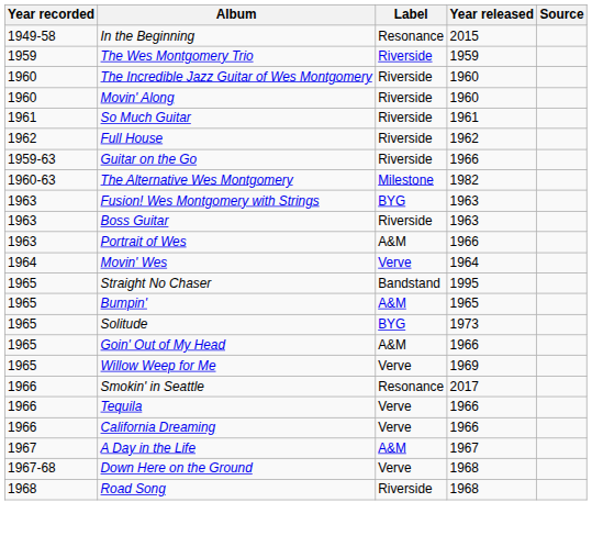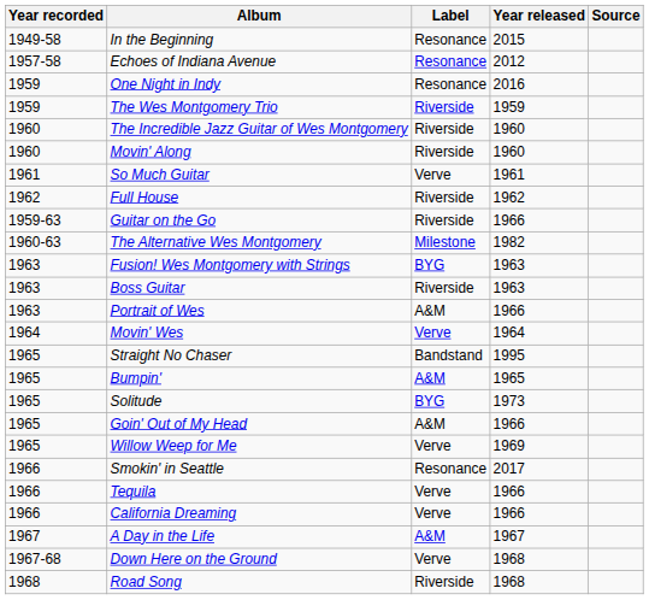+ row: 1957-58 | Echoes of Indiana Avenue | Resonance | 2012
+ row: 1959 | One Night in Indy | Resonance | 2016
So Much Guitar | Label: Riverside -> Verve
